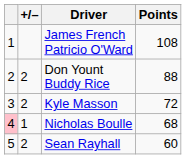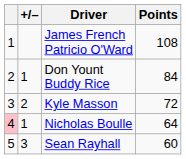Don Yount Buddy Rice | +/–: 2 -> 1
Don Yount Buddy Rice | Points: 88 -> 84
Nicholas Boulle | Points: 68 -> 64
Sean Rayhall | +/–: 2 -> 3
